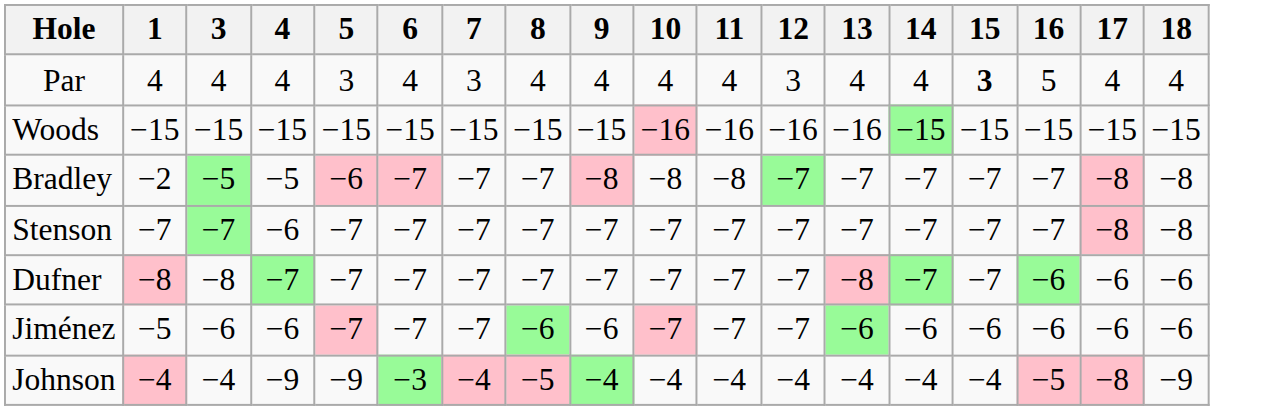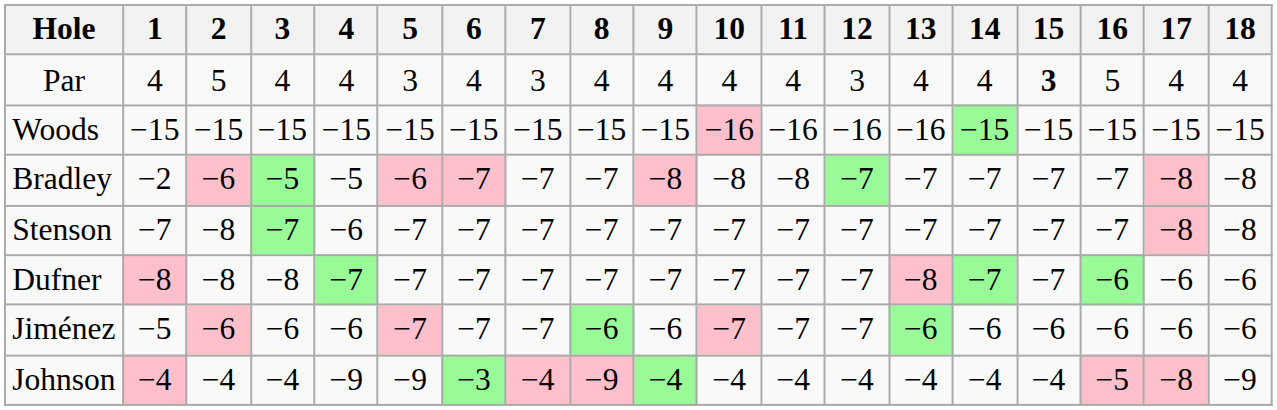+ column: 2 | 5 | −15 | −6 | −8 | −8 | −6 | −4
Johnson | 8: −5 -> −9
